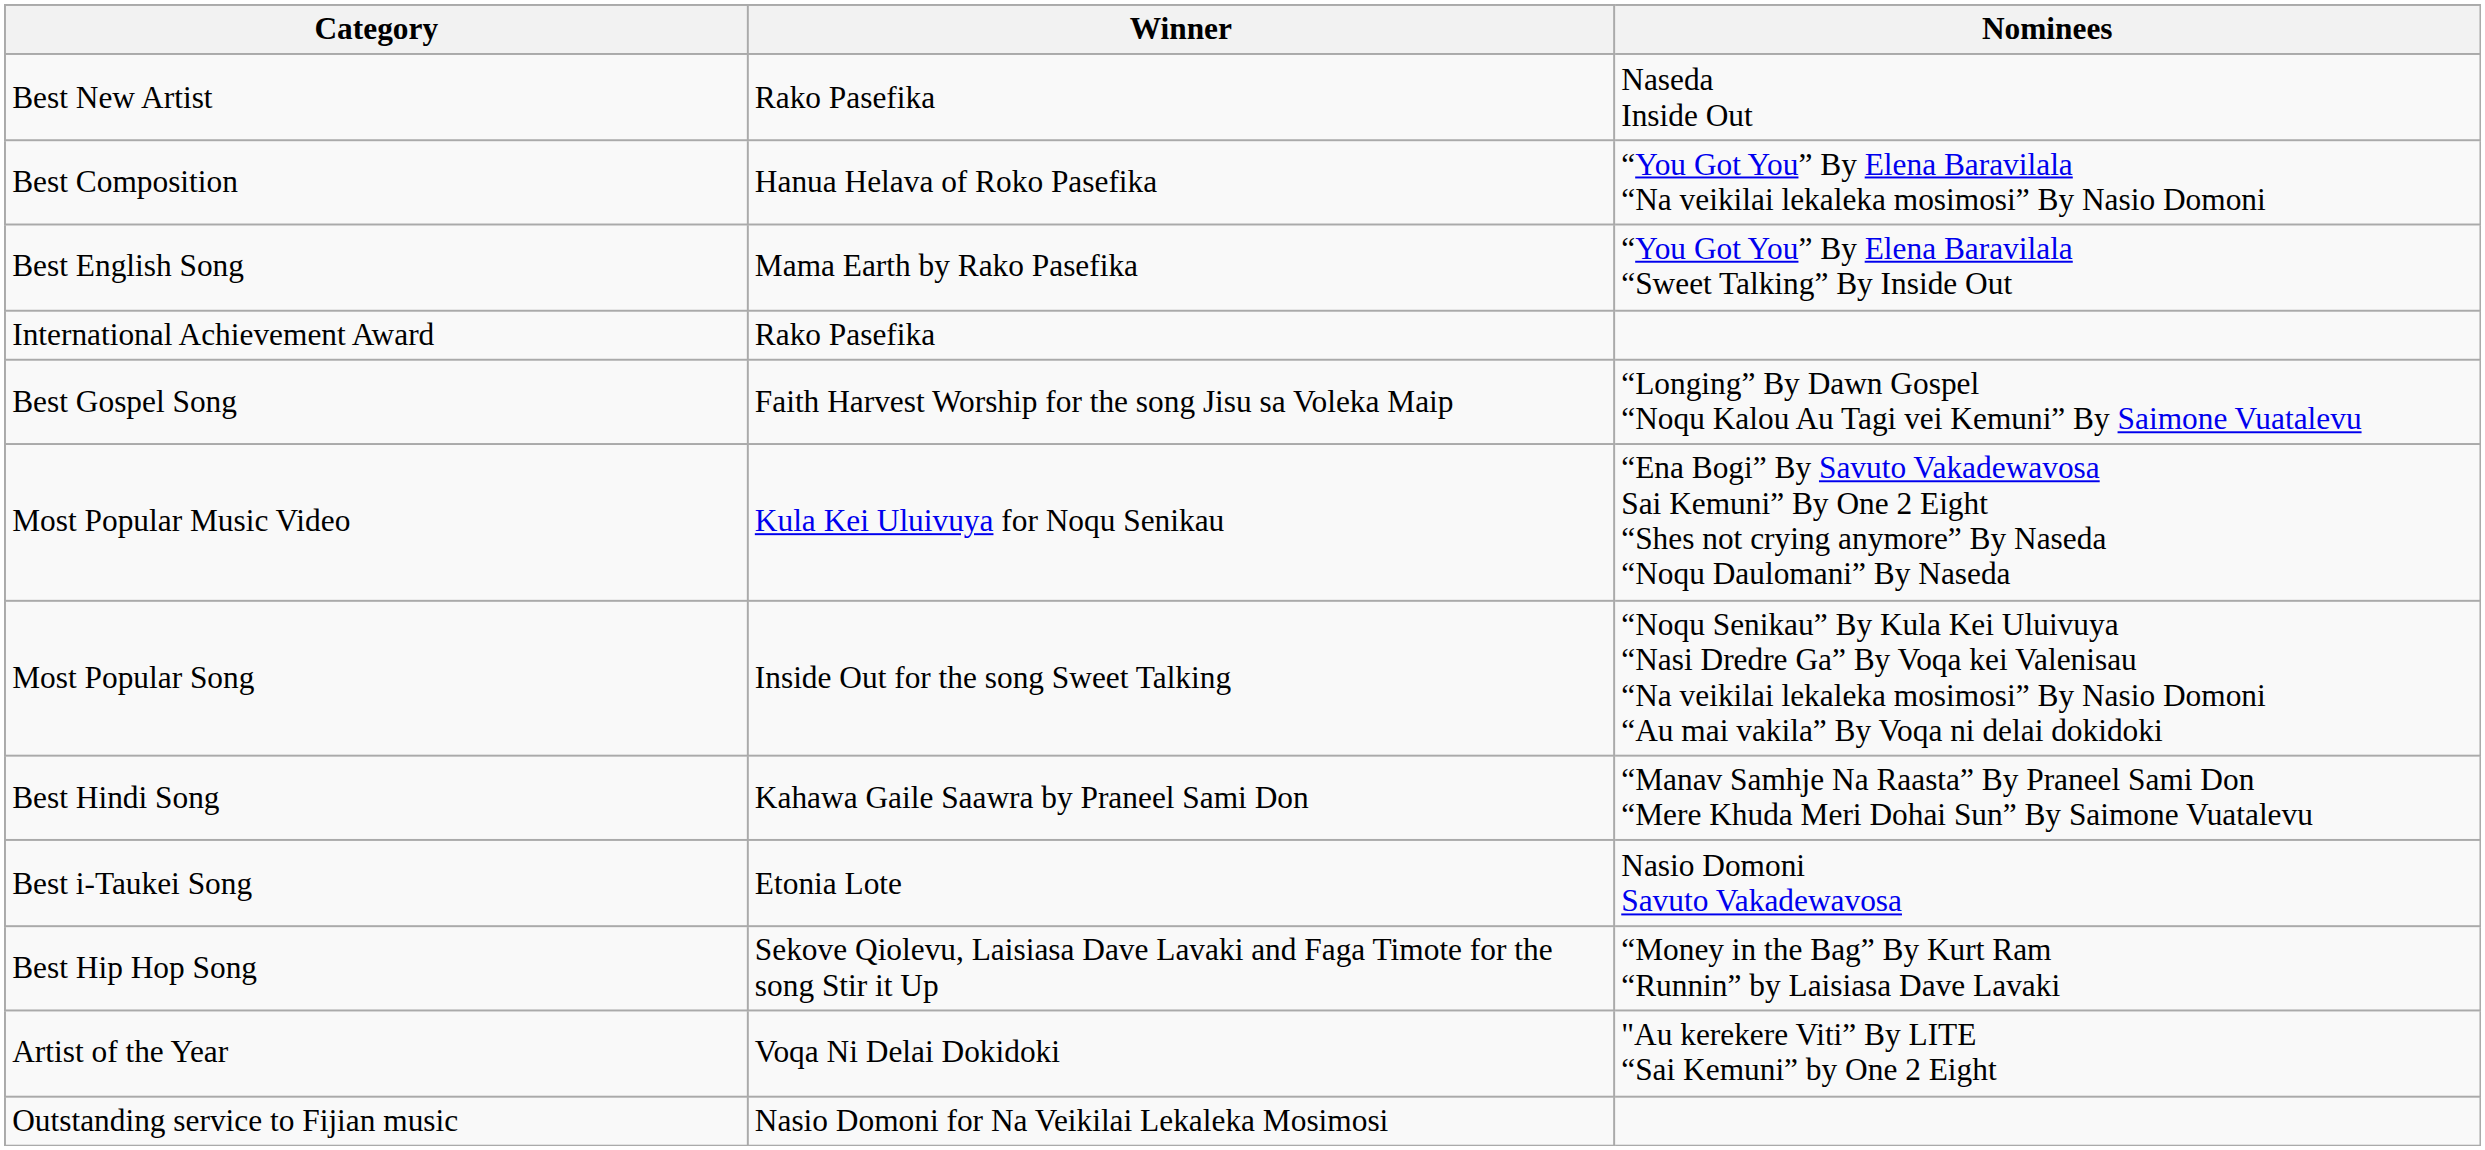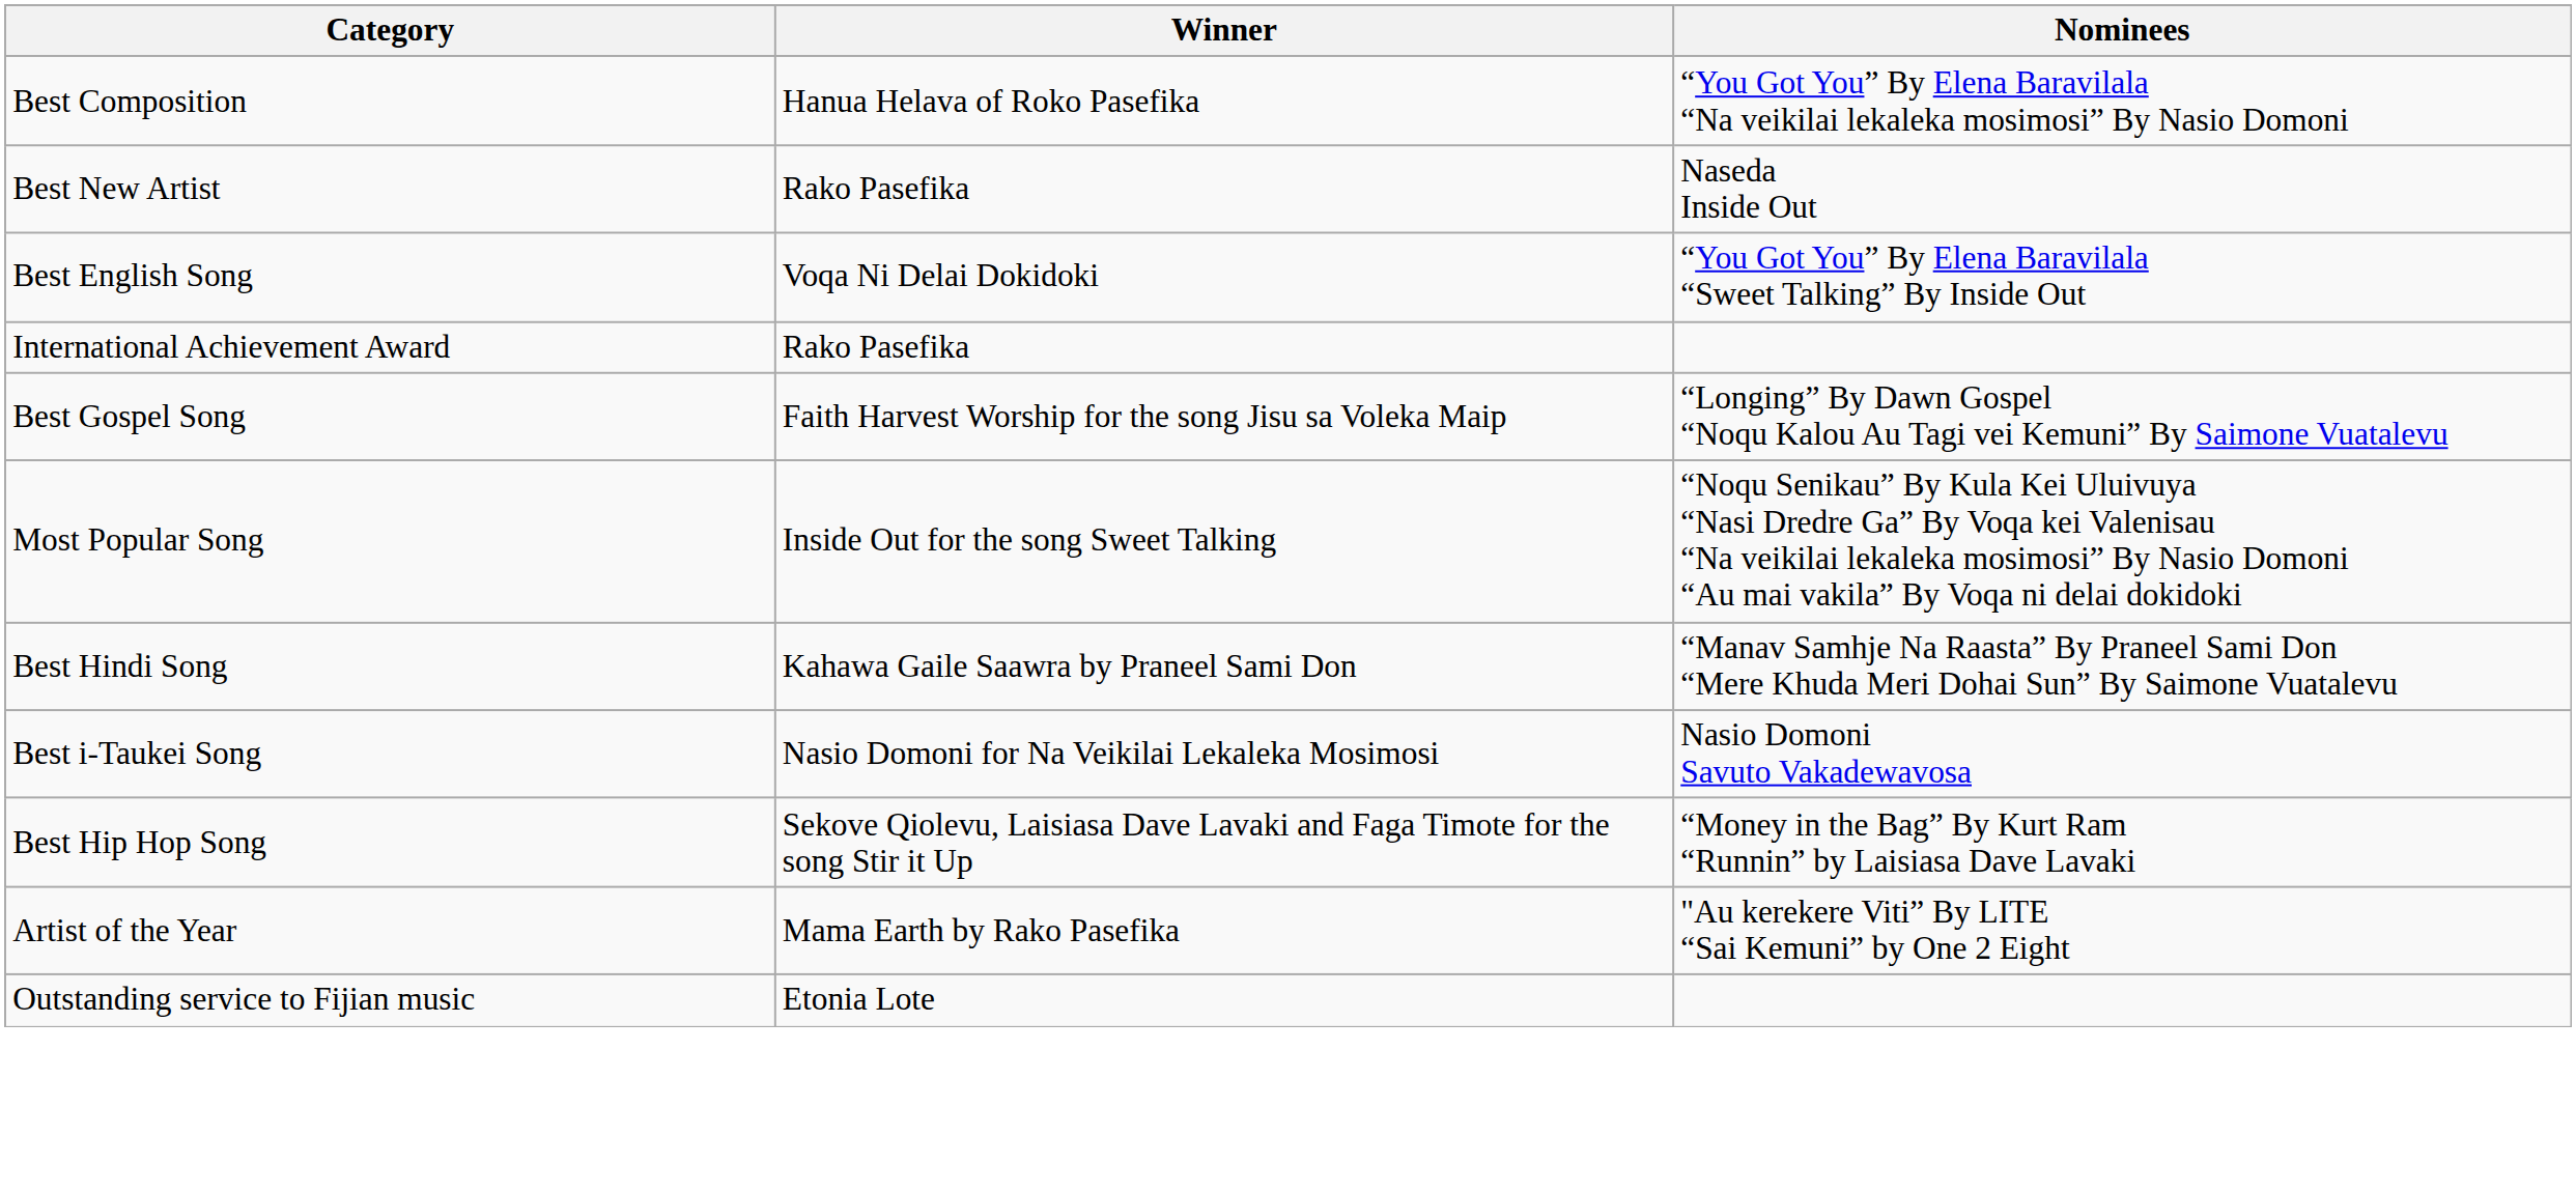rows swapped: Best New Artist <-> Best Composition
Best English Song | Winner: Mama Earth by Rako Pasefika -> Voqa Ni Delai Dokidoki
- row: Most Popular Music Video | Kula Kei Uluivuya for Noqu Senikau | “Ena Bogi” By Savuto Vakadewavosa Sai Kemuni” By One 2 Eight “Shes not crying anymore” By Naseda “Noqu Daulomani” By Naseda
Best i‑Taukei Song | Winner: Etonia Lote -> Nasio Domoni for Na Veikilai Lekaleka Mosimosi
Artist of the Year | Winner: Voqa Ni Delai Dokidoki -> Mama Earth by Rako Pasefika
Outstanding service to Fijian music | Winner: Nasio Domoni for Na Veikilai Lekaleka Mosimosi -> Etonia Lote
